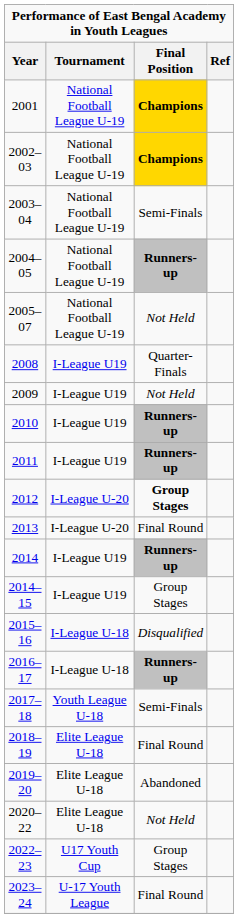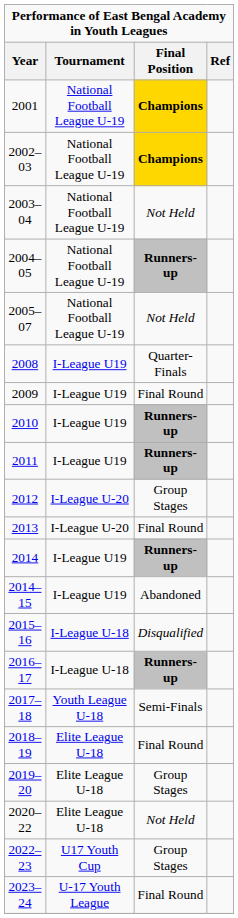2003–04 | Final Position: Semi-Finals -> Not Held
2009 | Final Position: Not Held -> Final Round
2012 | Final Position: bold -> normal
2014–15 | Final Position: Group Stages -> Abandoned
2019–20 | Final Position: Abandoned -> Group Stages
